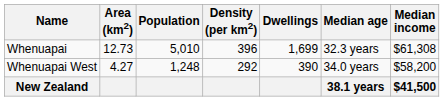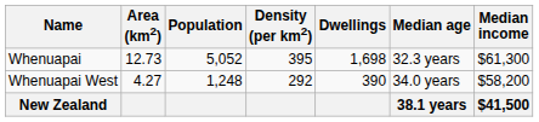Whenuapai | Population: 5,010 -> 5,052
Whenuapai | Density (per km2): 396 -> 395
Whenuapai | Dwellings: 1,699 -> 1,698
Whenuapai | Median income: $61,308 -> $61,300
